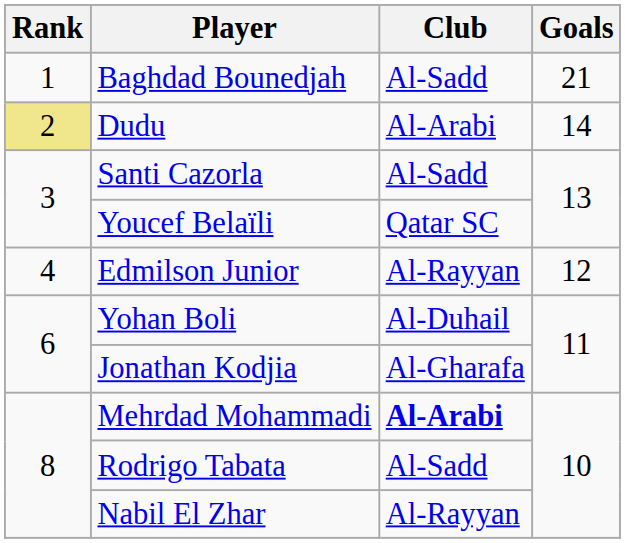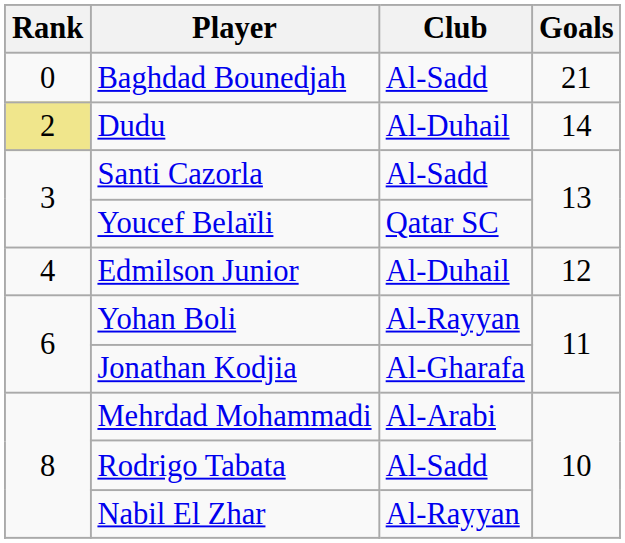Baghdad Bounedjah | Rank: 1 -> 0
Dudu | Club: Al-Arabi -> Al-Duhail
Edmilson Junior | Club: Al-Rayyan -> Al-Duhail
Yohan Boli | Club: Al-Duhail -> Al-Rayyan
Mehrdad Mohammadi | Club: bold -> normal
